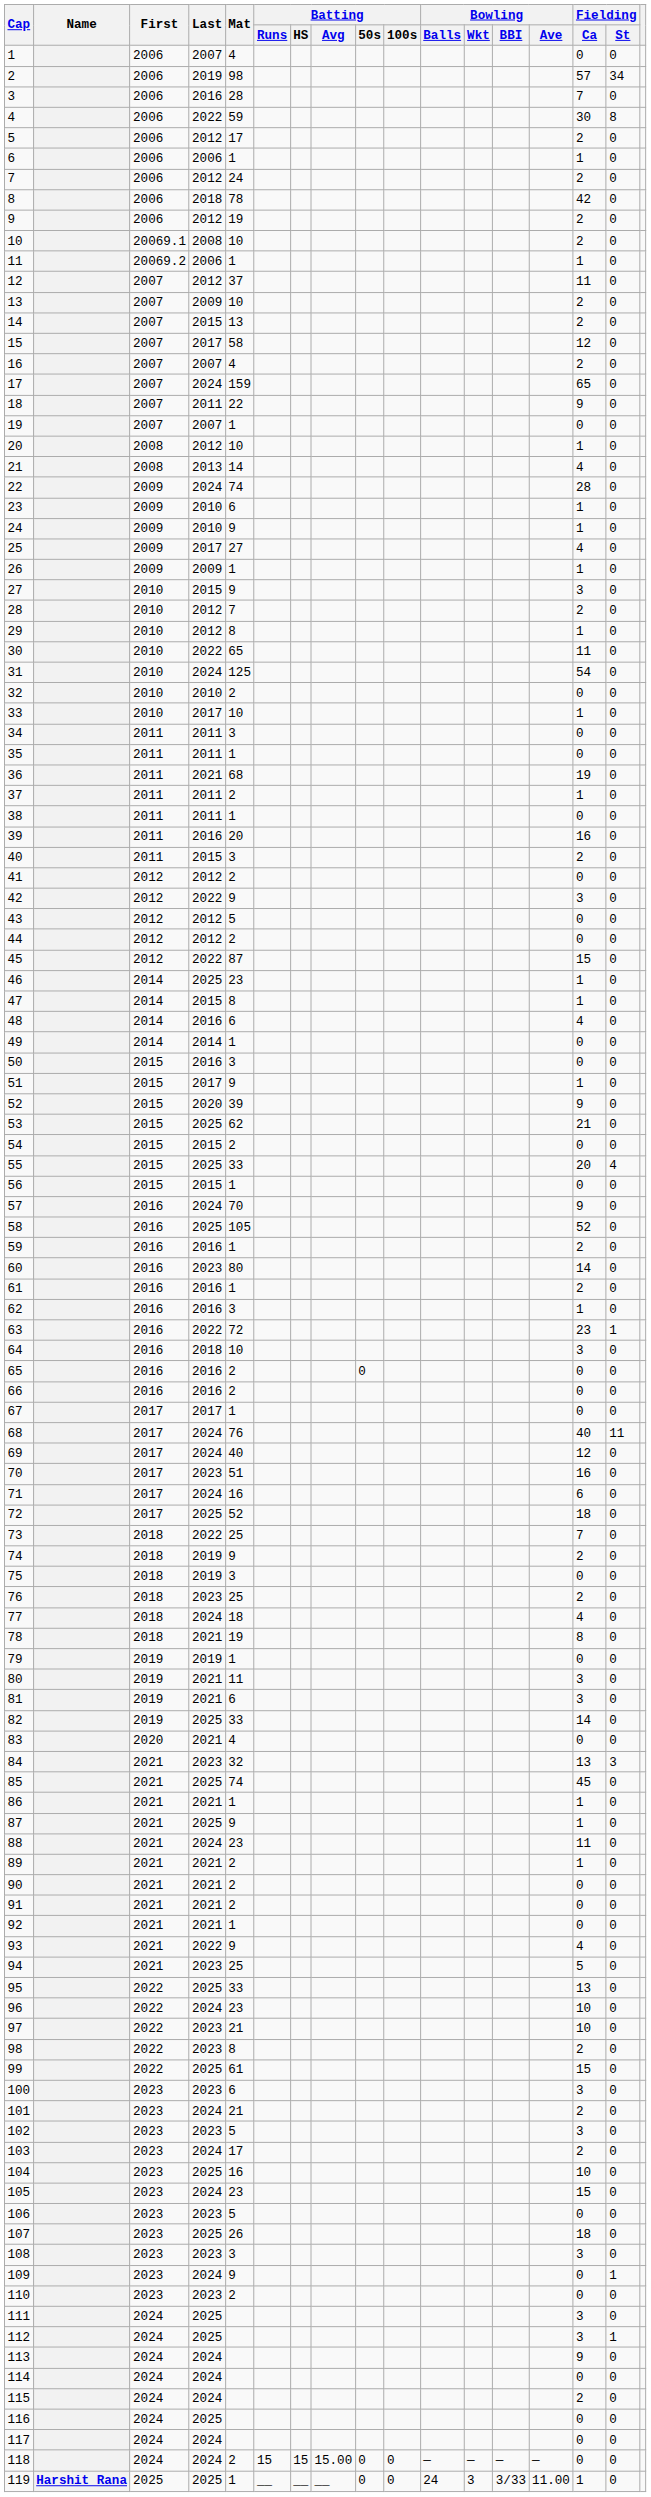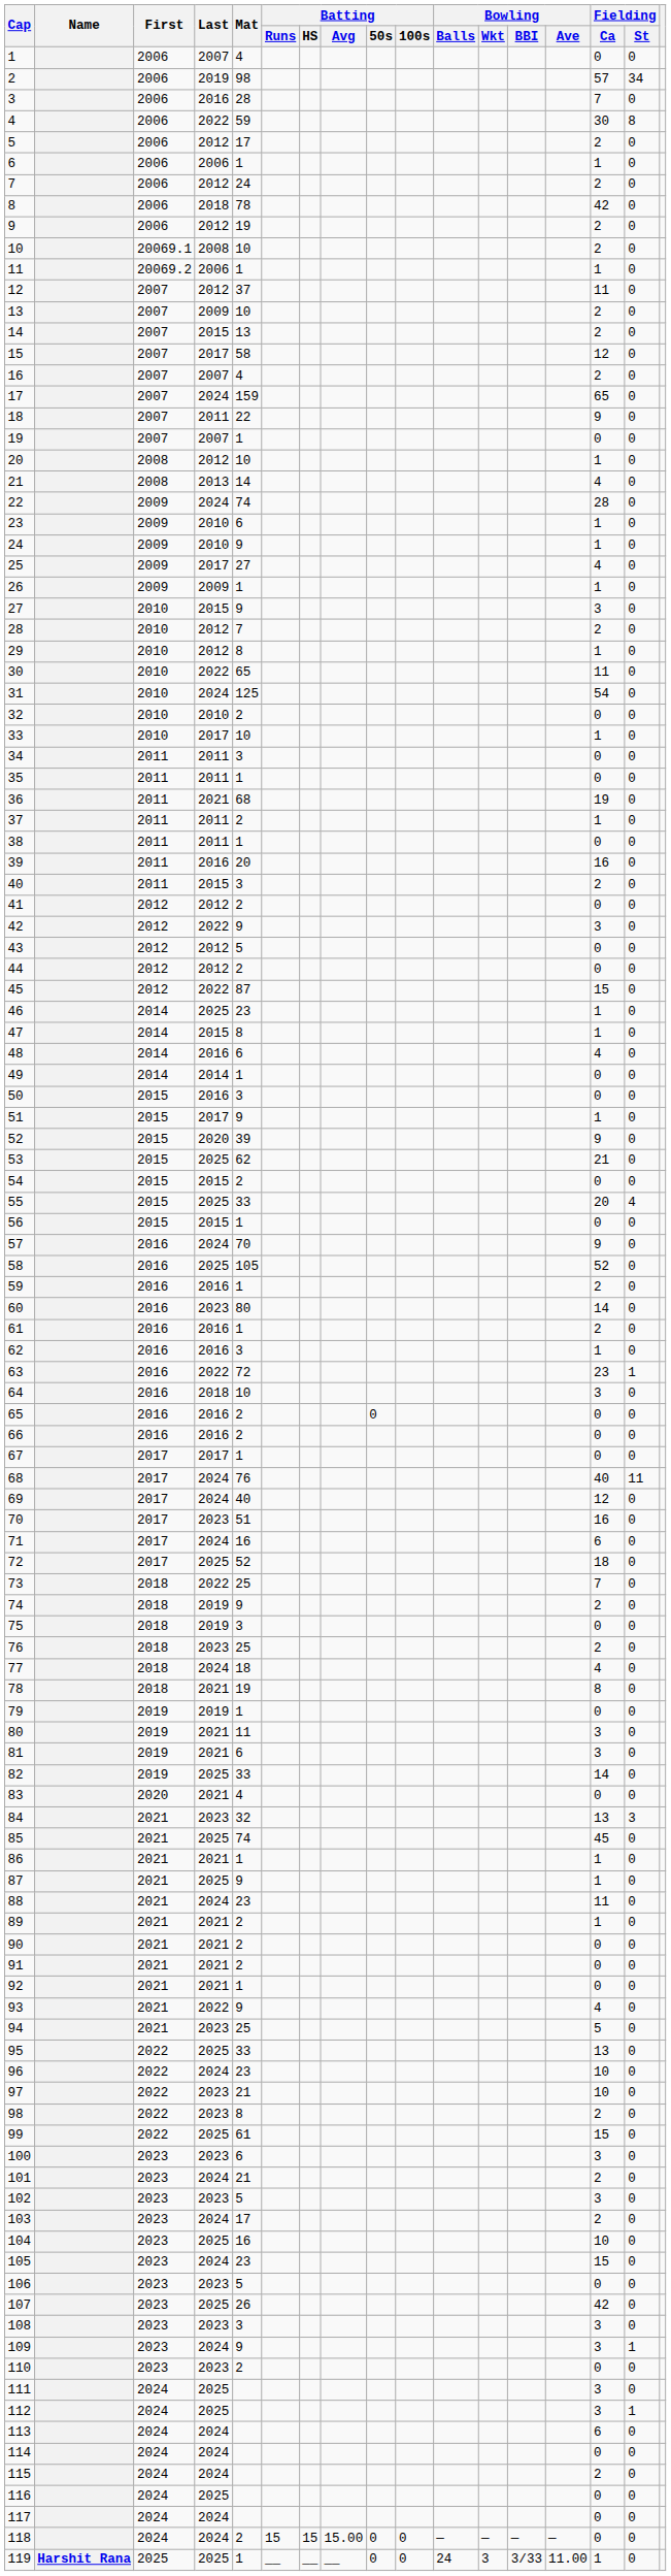107 | Fielding / Ca: 18 -> 42
109 | Fielding / Ca: 0 -> 3
113 | Fielding / Ca: 9 -> 6
